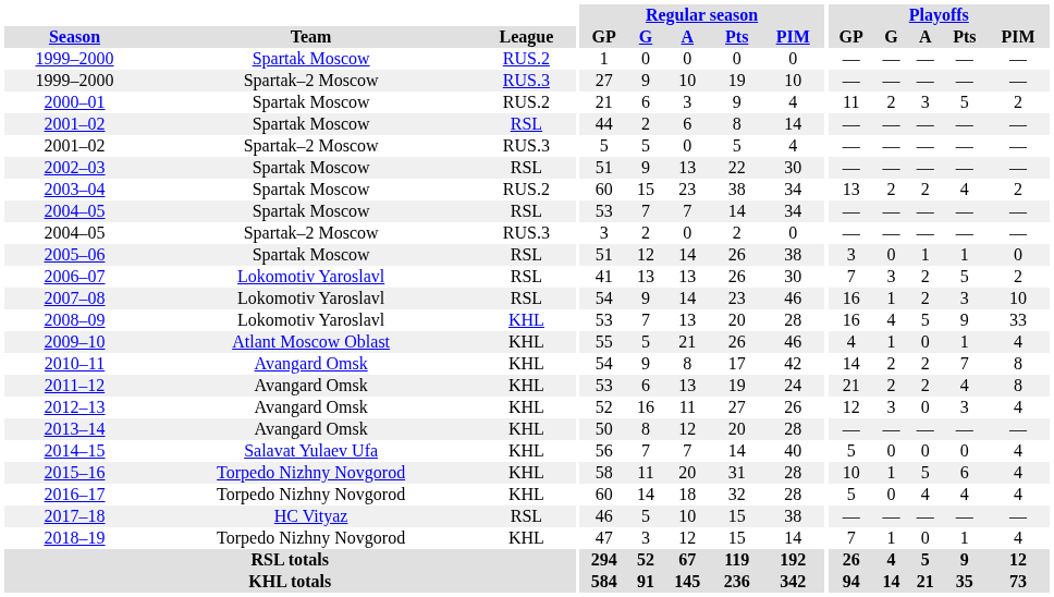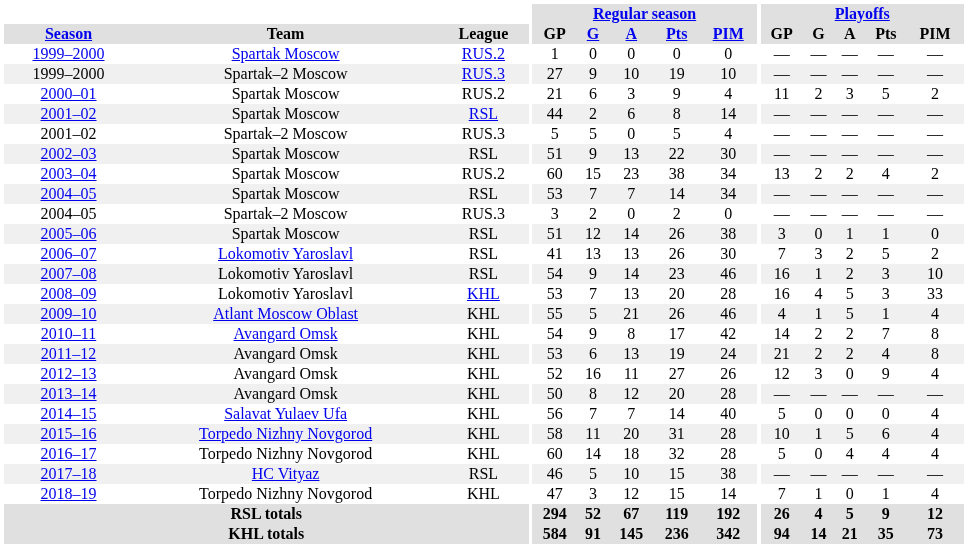2008–09 | Playoffs / Pts: 9 -> 3
2009–10 | Playoffs / A: 0 -> 5
2012–13 | Playoffs / Pts: 3 -> 9
